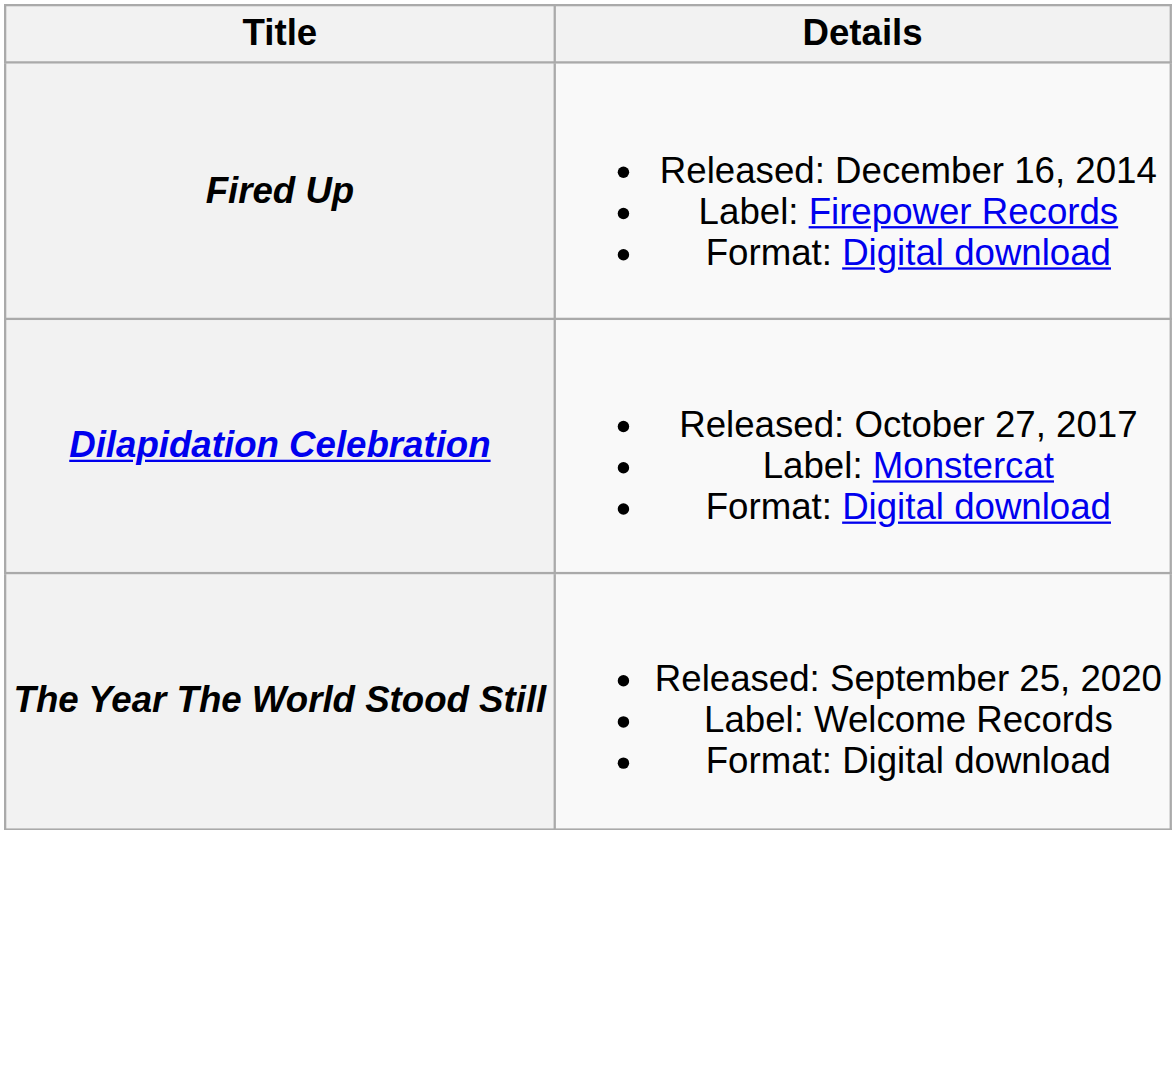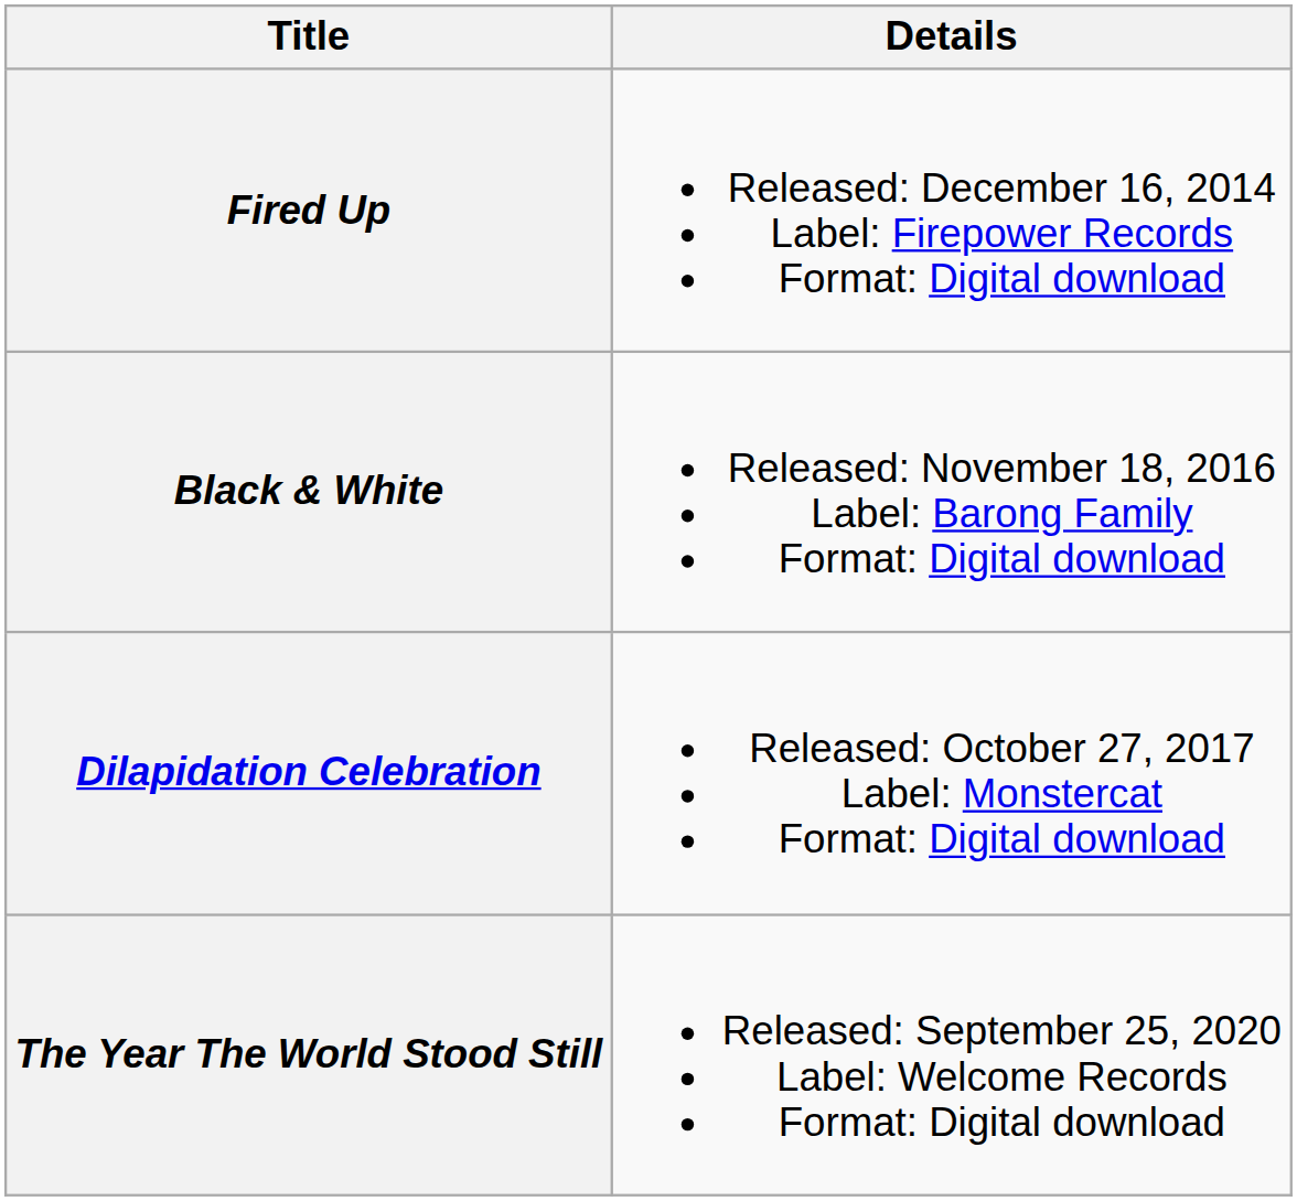+ row: Black & White | Released: November 18, 2016 Label: Barong Family Format: Digital download
